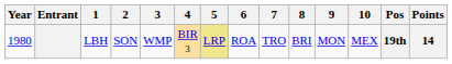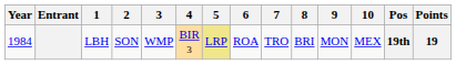LBH | Year: 1980 -> 1984
LBH | Points: 14 -> 19
